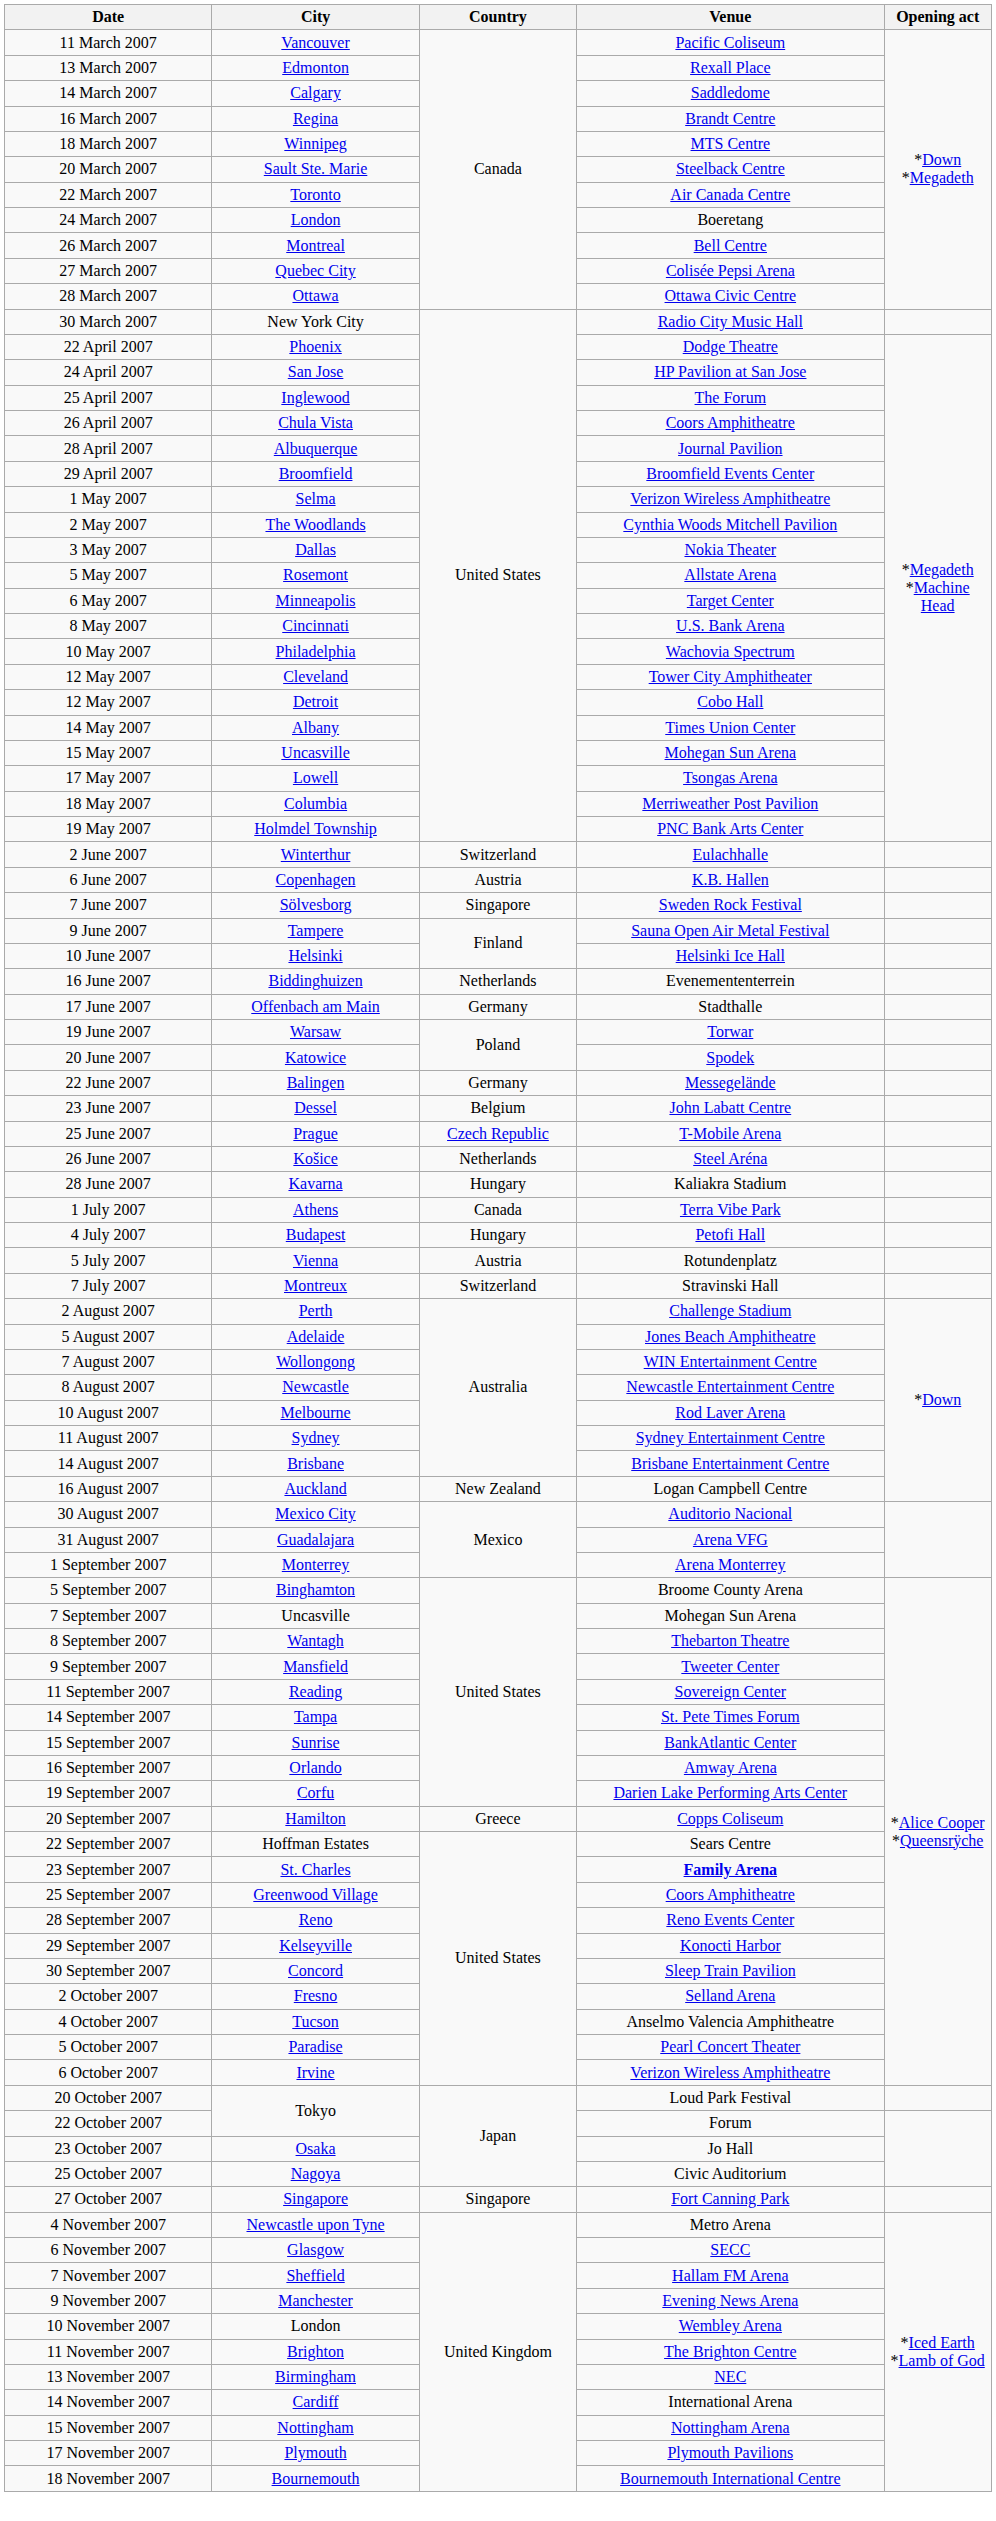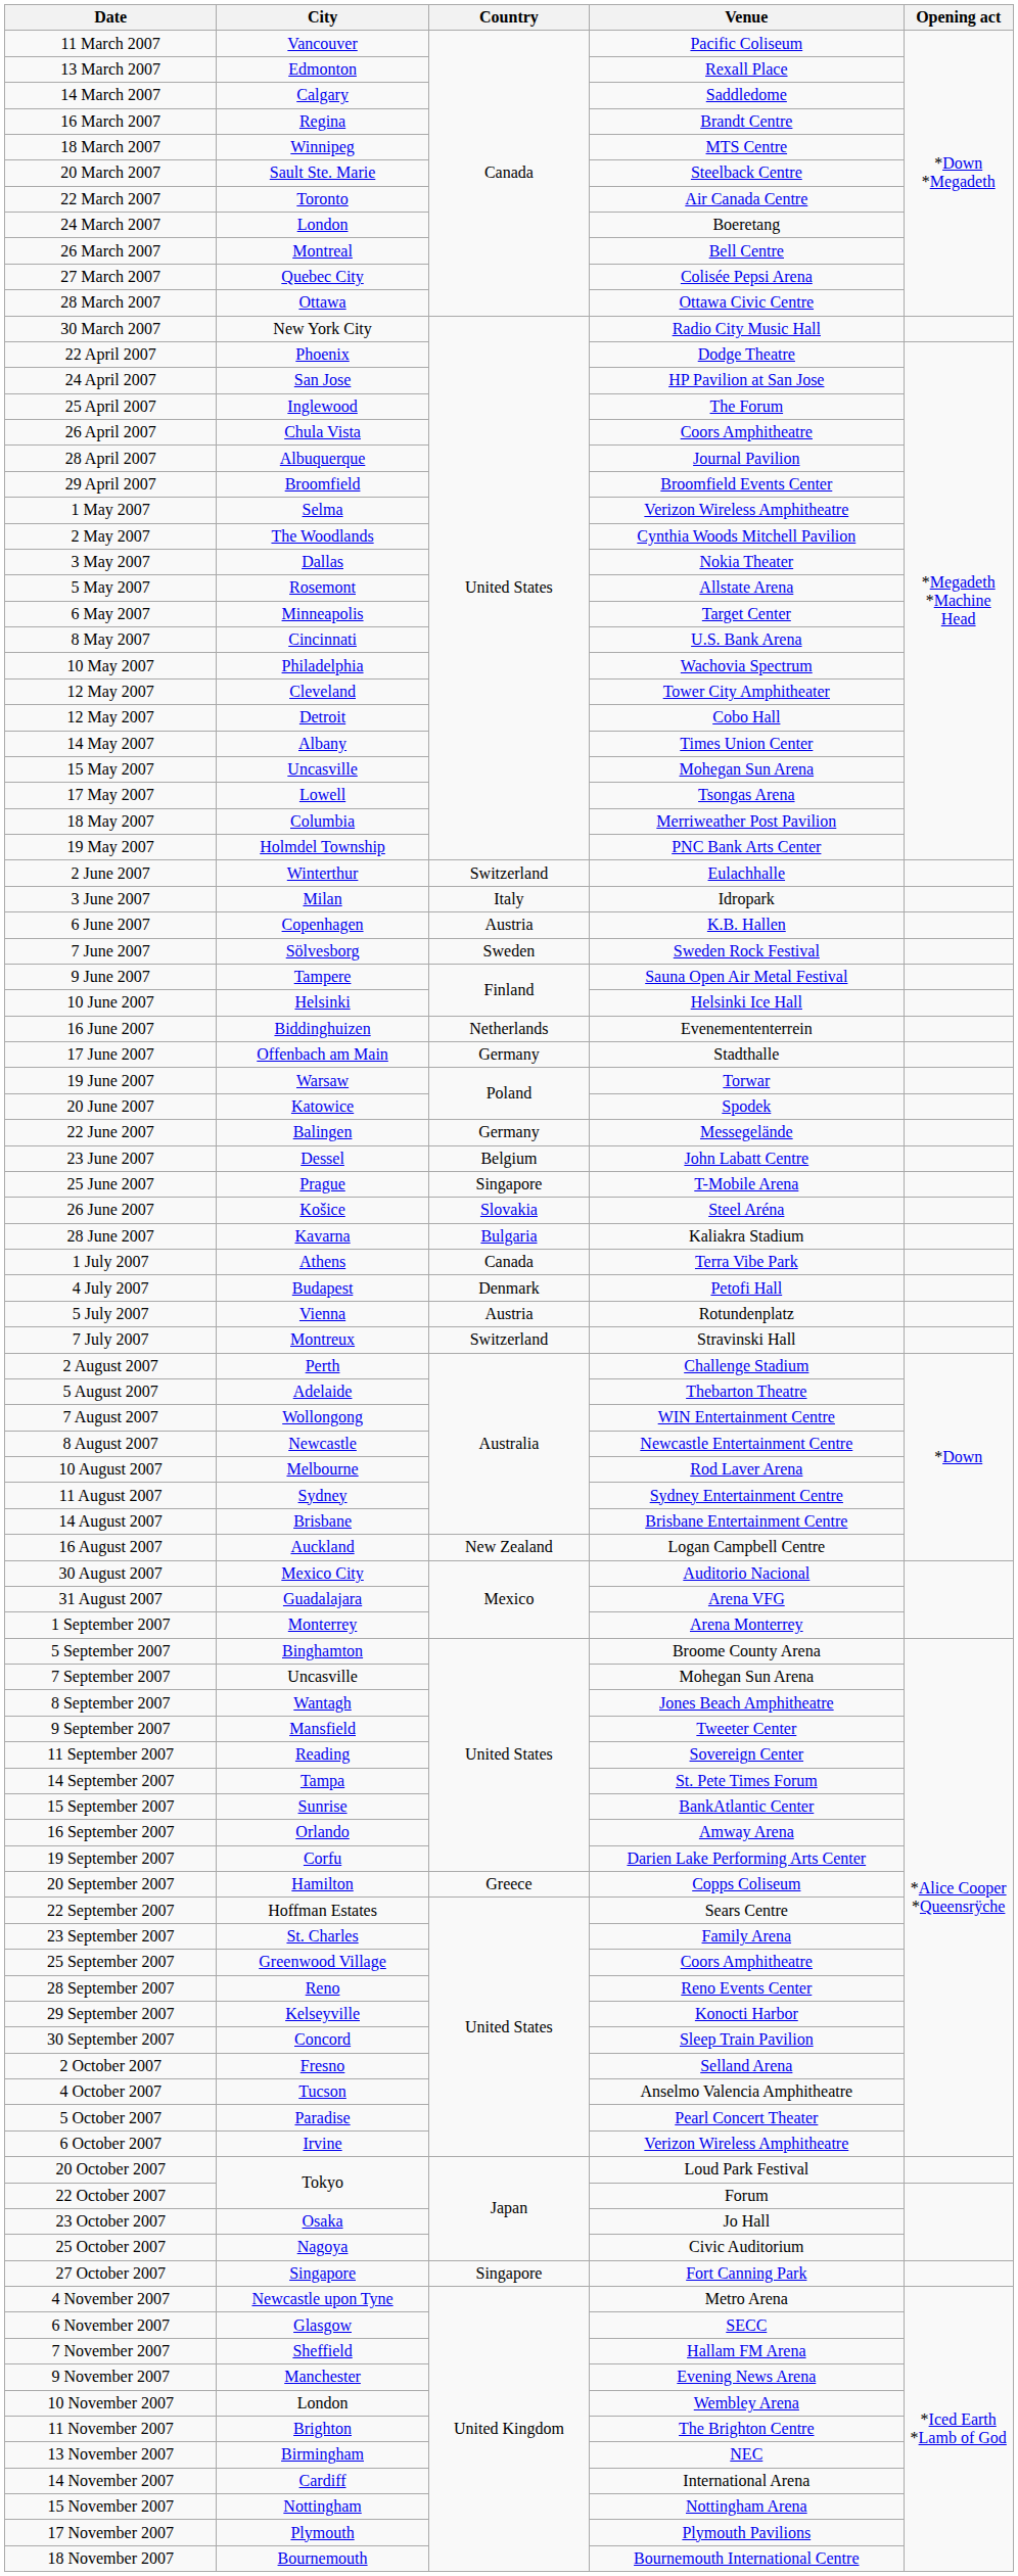+ row: 3 June 2007 | Milan | Italy | Idropark
7 June 2007 | Country: Singapore -> Sweden
25 June 2007 | Country: Czech Republic -> Singapore
26 June 2007 | Country: Netherlands -> Slovakia
28 June 2007 | Country: Hungary -> Bulgaria
4 July 2007 | Country: Hungary -> Denmark
5 August 2007 | Venue: Jones Beach Amphitheatre -> Thebarton Theatre
8 September 2007 | Venue: Thebarton Theatre -> Jones Beach Amphitheatre
23 September 2007 | Venue: bold -> normal
